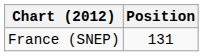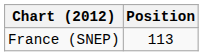France (SNEP) | Position: 131 -> 113
